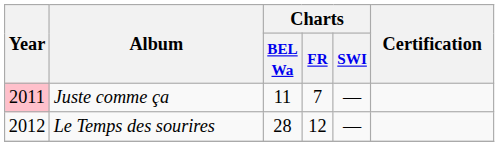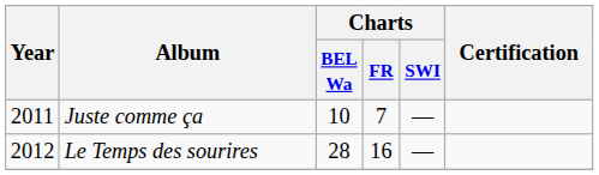Juste comme ça | Year: pink background -> no background
Juste comme ça | Charts / BEL Wa: 11 -> 10
Le Temps des sourires | Charts / FR: 12 -> 16
